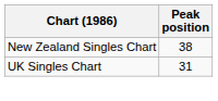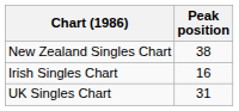+ row: Irish Singles Chart | 16
